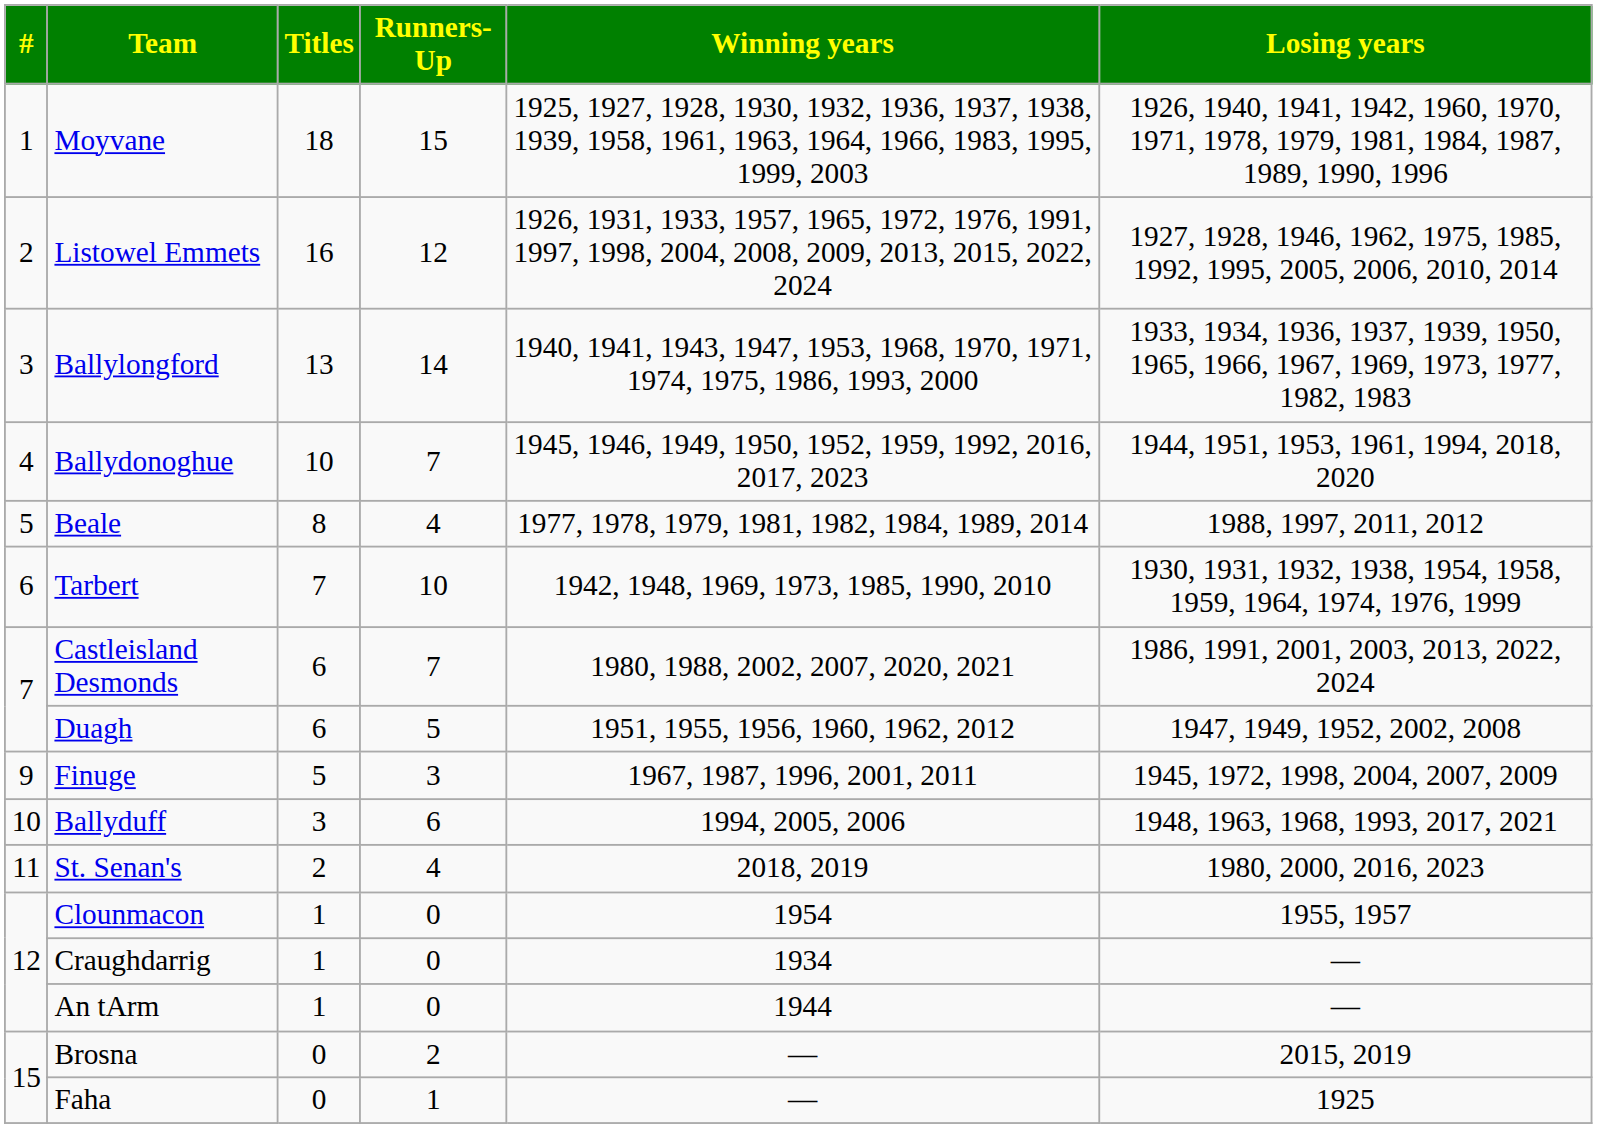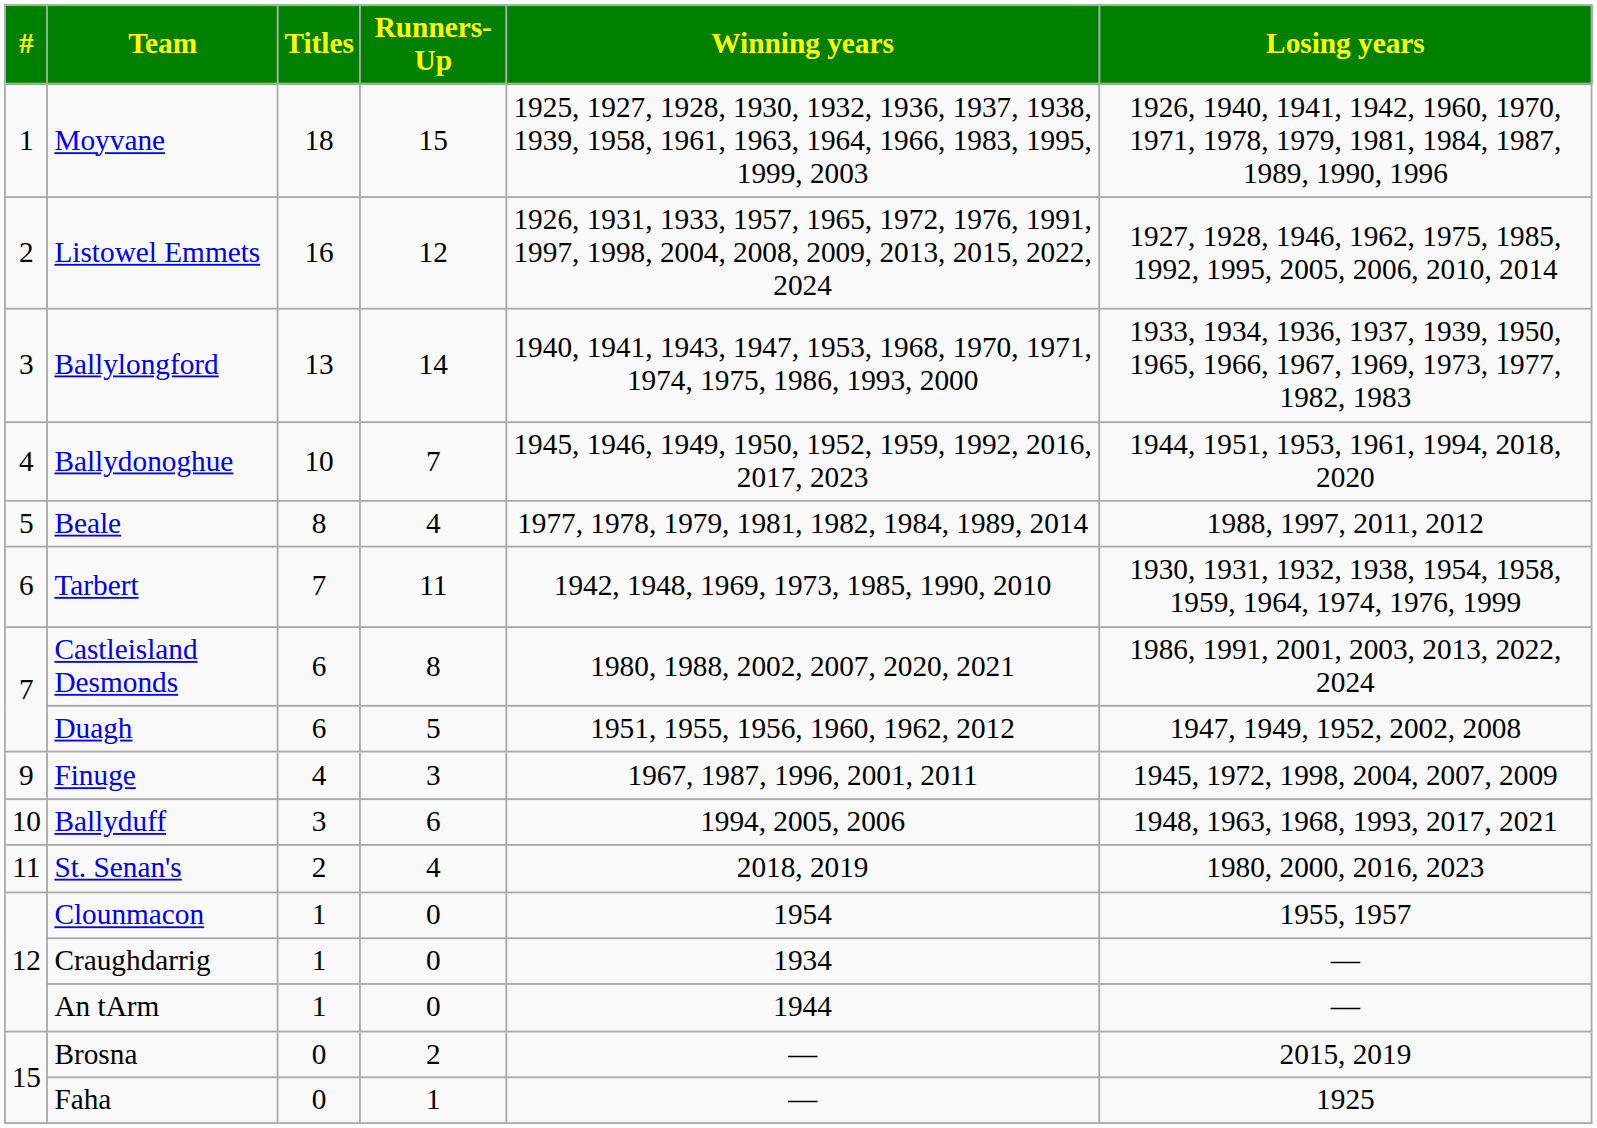Tarbert | Runners-Up: 10 -> 11
Castleisland Desmonds | Runners-Up: 7 -> 8
Finuge | Titles: 5 -> 4
